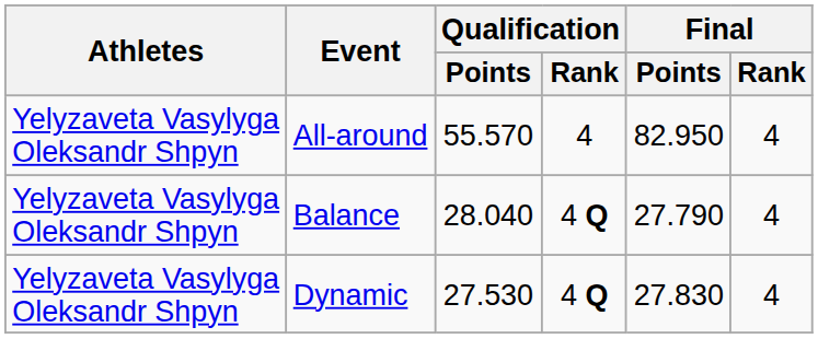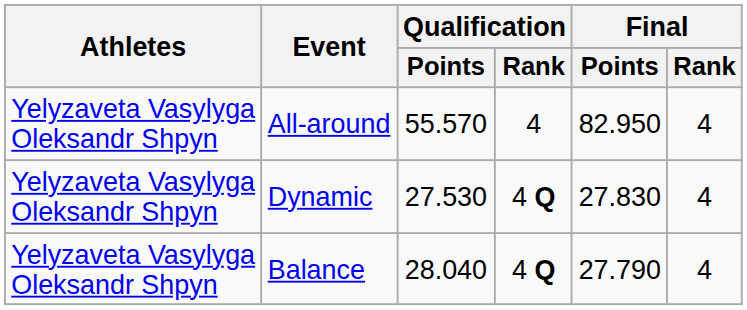rows swapped: Balance <-> Dynamic
